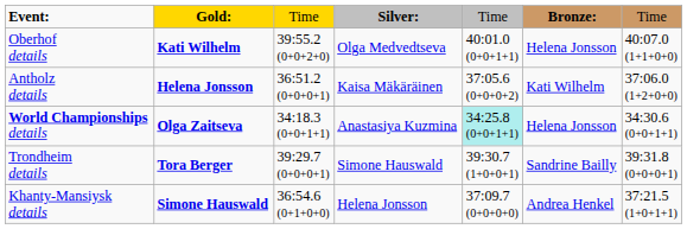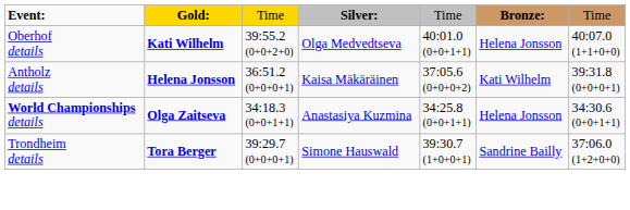Antholz details | column 7: 37:06.0 (1+2+0+0) -> 39:31.8 (0+0+0+1)
World Championships details | column 5: paleturquoise background -> no background
Trondheim details | column 7: 39:31.8 (0+0+0+1) -> 37:06.0 (1+2+0+0)
- row: Khanty-Mansiysk details | Simone Hauswald | 36:54.6 (0+1+0+0) | Helena Jonsson | 37:09.7 (0+0+0+0) | Andrea Henkel | 37:21.5 (1+0+1+1)
